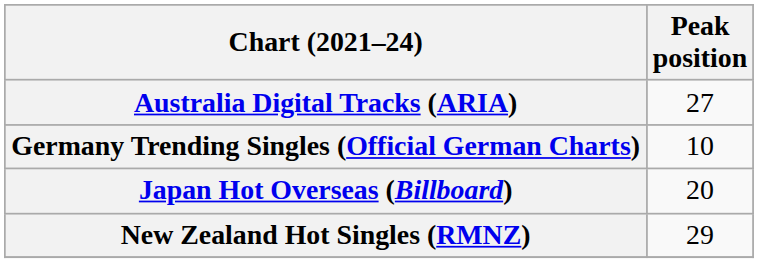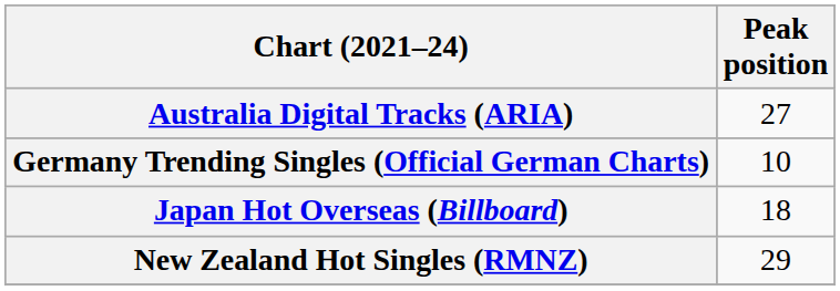Japan Hot Overseas (Billboard) | Peak position: 20 -> 18
